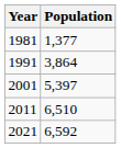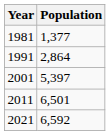1991 | Population: 3,864 -> 2,864
2011 | Population: 6,510 -> 6,501
